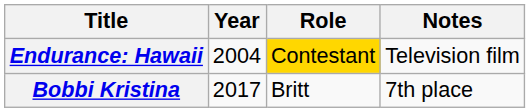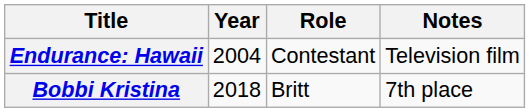Endurance: Hawaii | Role: gold background -> no background
Bobbi Kristina | Year: 2017 -> 2018
